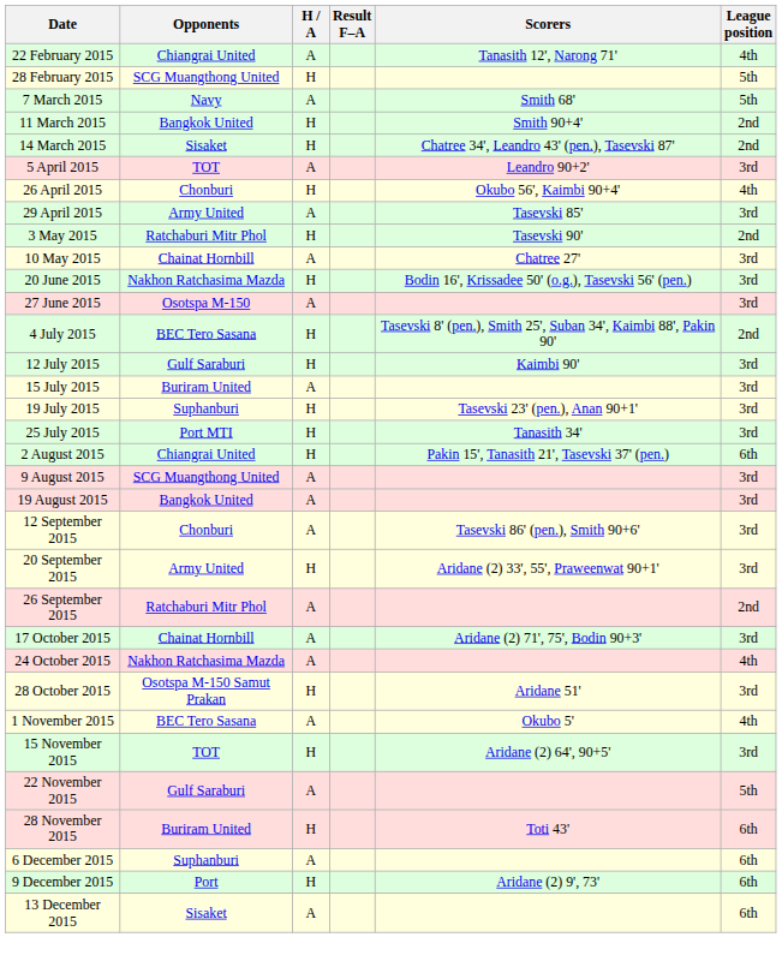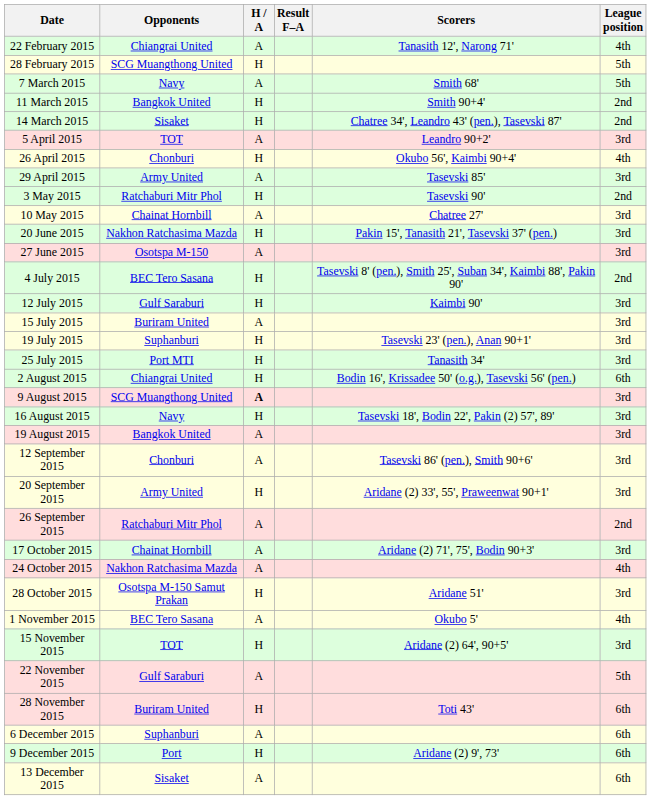20 June 2015 | Scorers: Bodin 16', Krissadee 50' (o.g.), Tasevski 56' (pen.) -> Pakin 15', Tanasith 21', Tasevski 37' (pen.)
2 August 2015 | Scorers: Pakin 15', Tanasith 21', Tasevski 37' (pen.) -> Bodin 16', Krissadee 50' (o.g.), Tasevski 56' (pen.)
9 August 2015 | H / A: normal -> bold
+ row: 16 August 2015 | Navy | H | Tasevski 18', Bodin 22', Pakin (2) 57', 89' | 3rd
